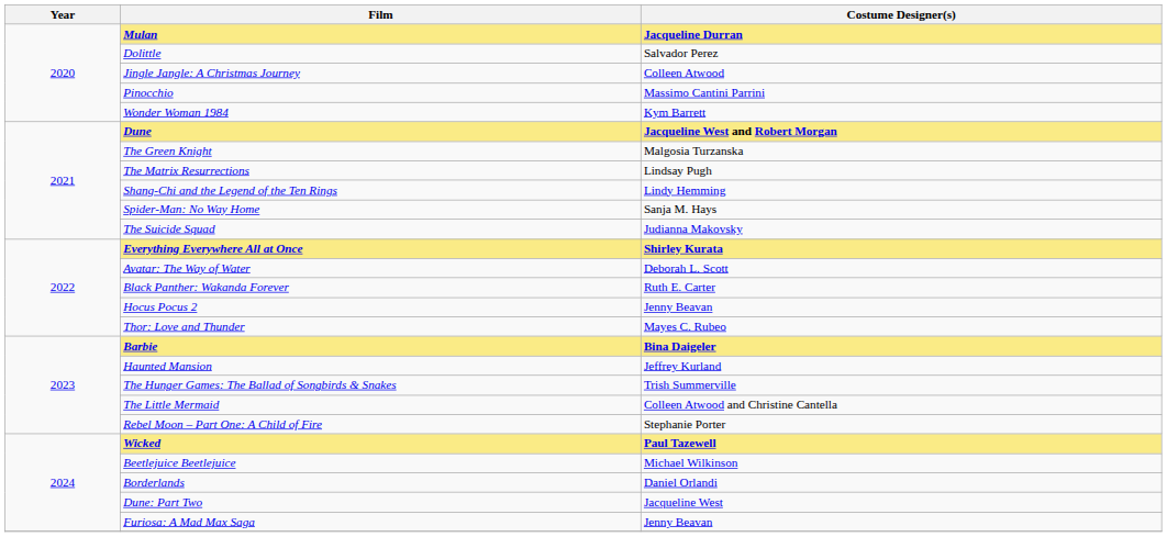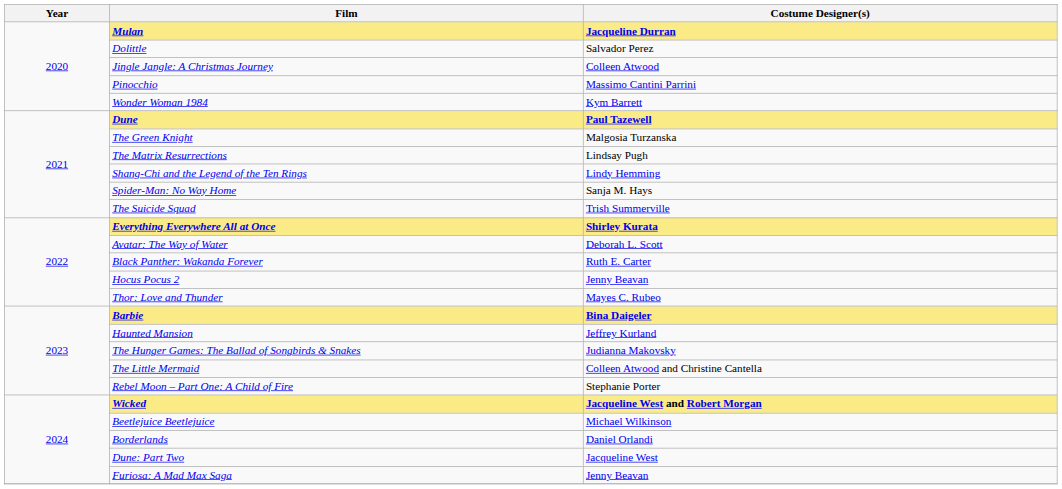Dune | Costume Designer(s): Jacqueline West and Robert Morgan -> Paul Tazewell
The Suicide Squad | Costume Designer(s): Judianna Makovsky -> Trish Summerville
The Hunger Games: The Ballad of Songbirds & Snakes | Costume Designer(s): Trish Summerville -> Judianna Makovsky
Wicked | Costume Designer(s): Paul Tazewell -> Jacqueline West and Robert Morgan
